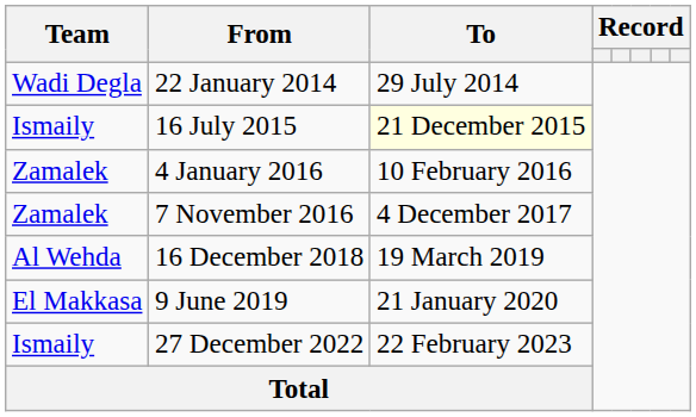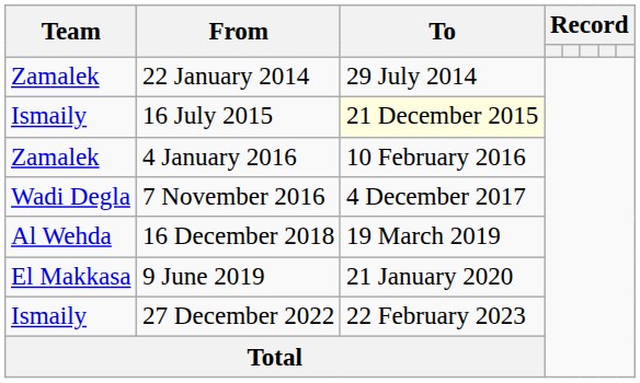22 January 2014 | Team: Wadi Degla -> Zamalek
7 November 2016 | Team: Zamalek -> Wadi Degla
